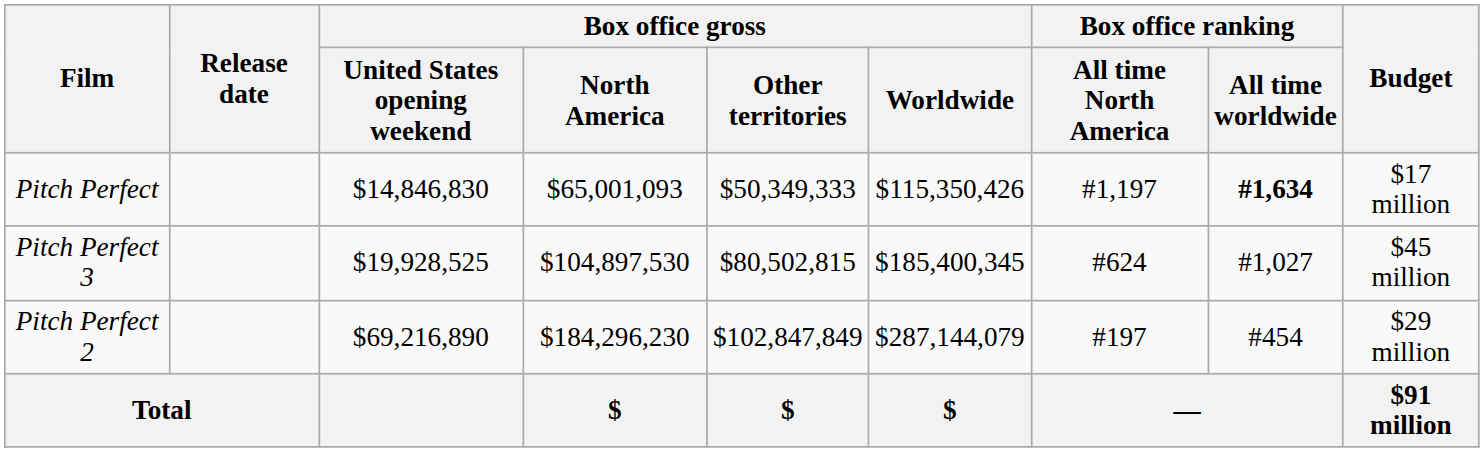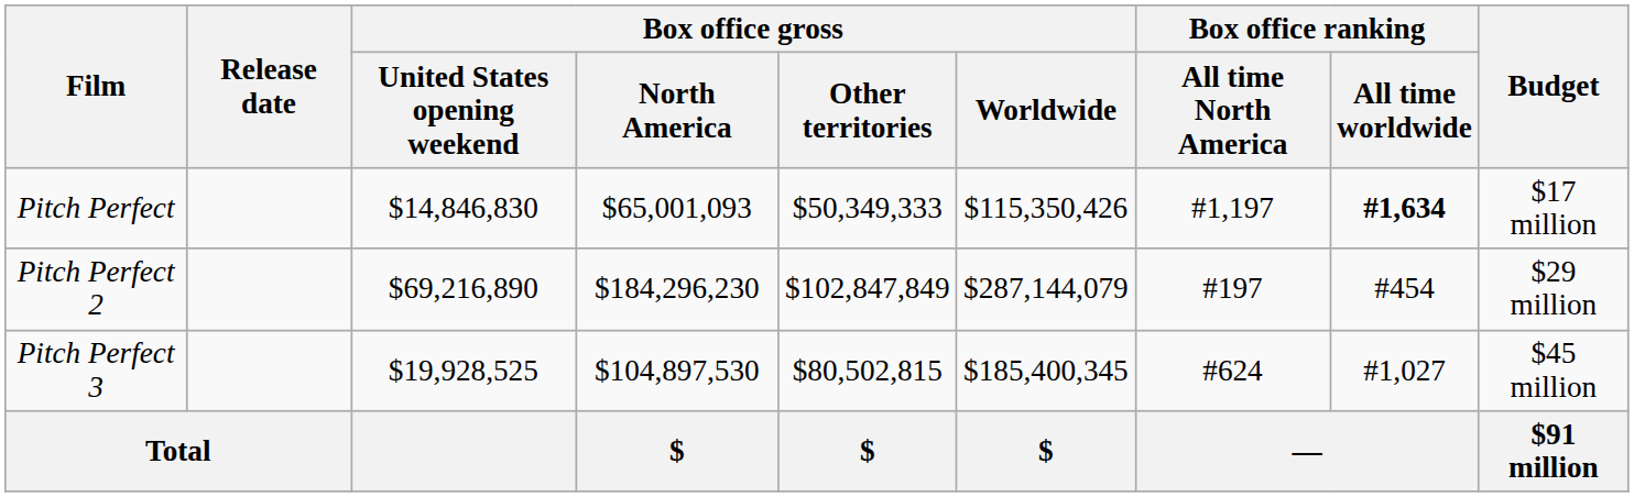rows swapped: Pitch Perfect 2 <-> Pitch Perfect 3
